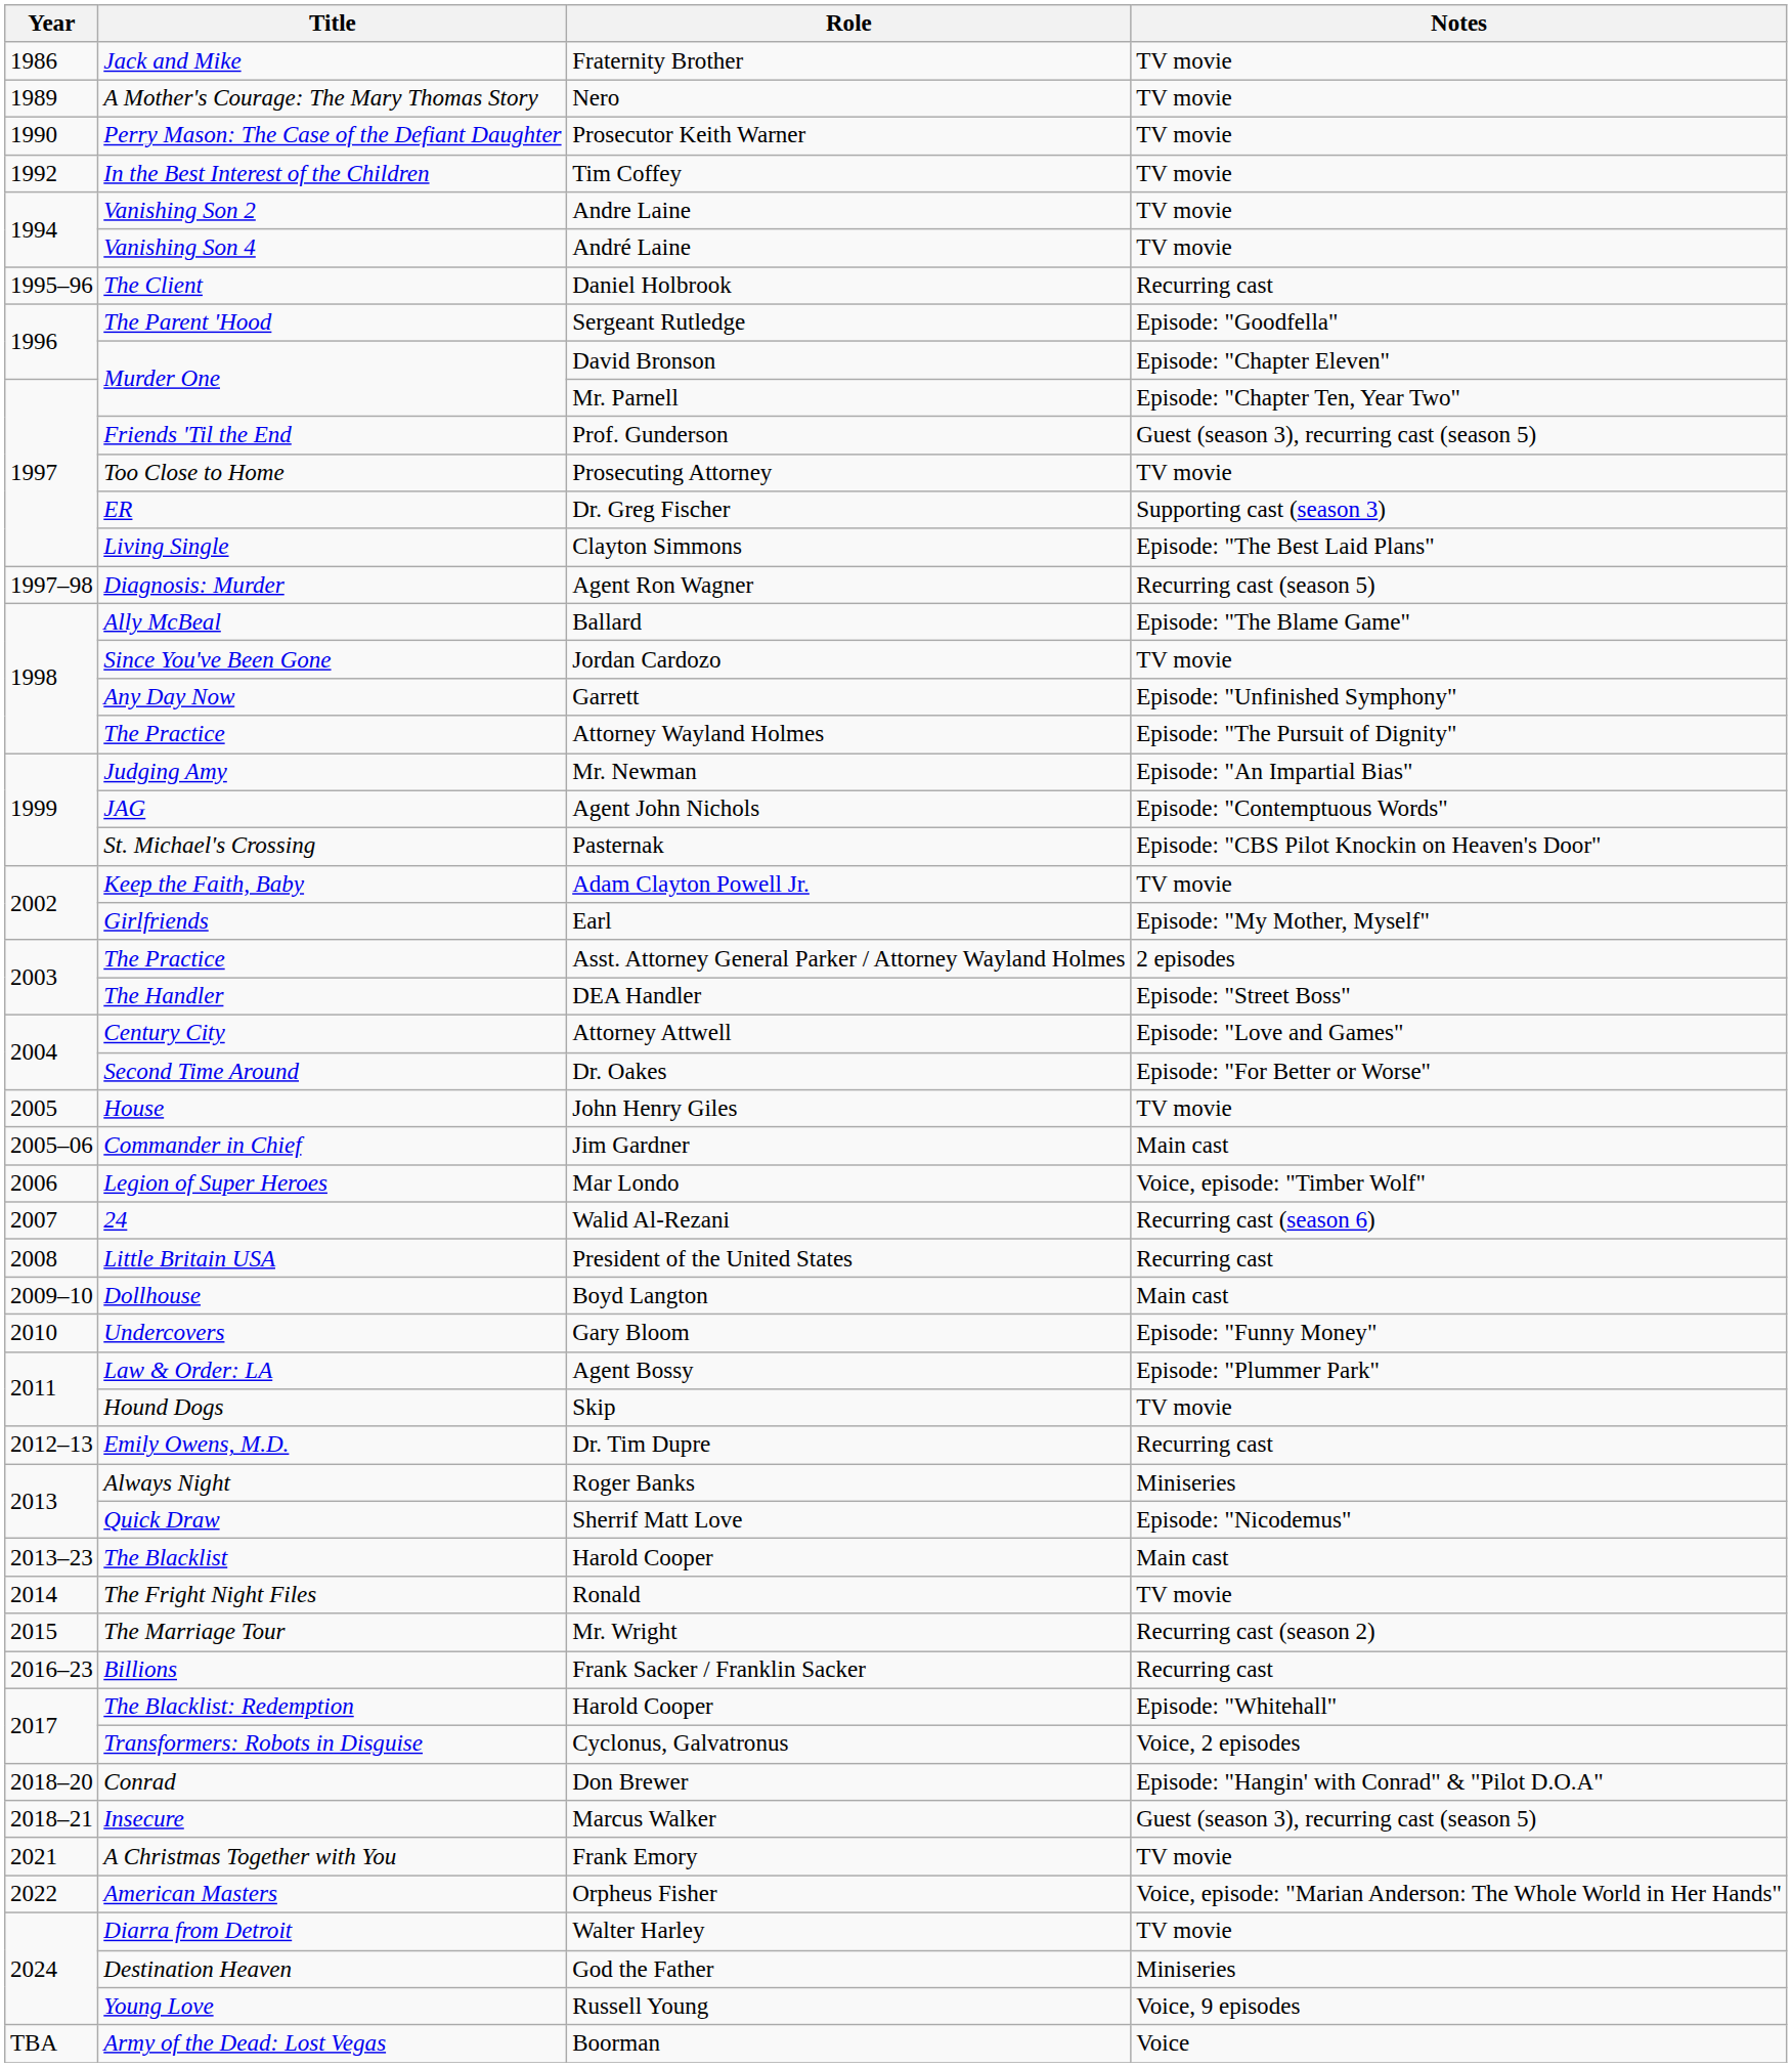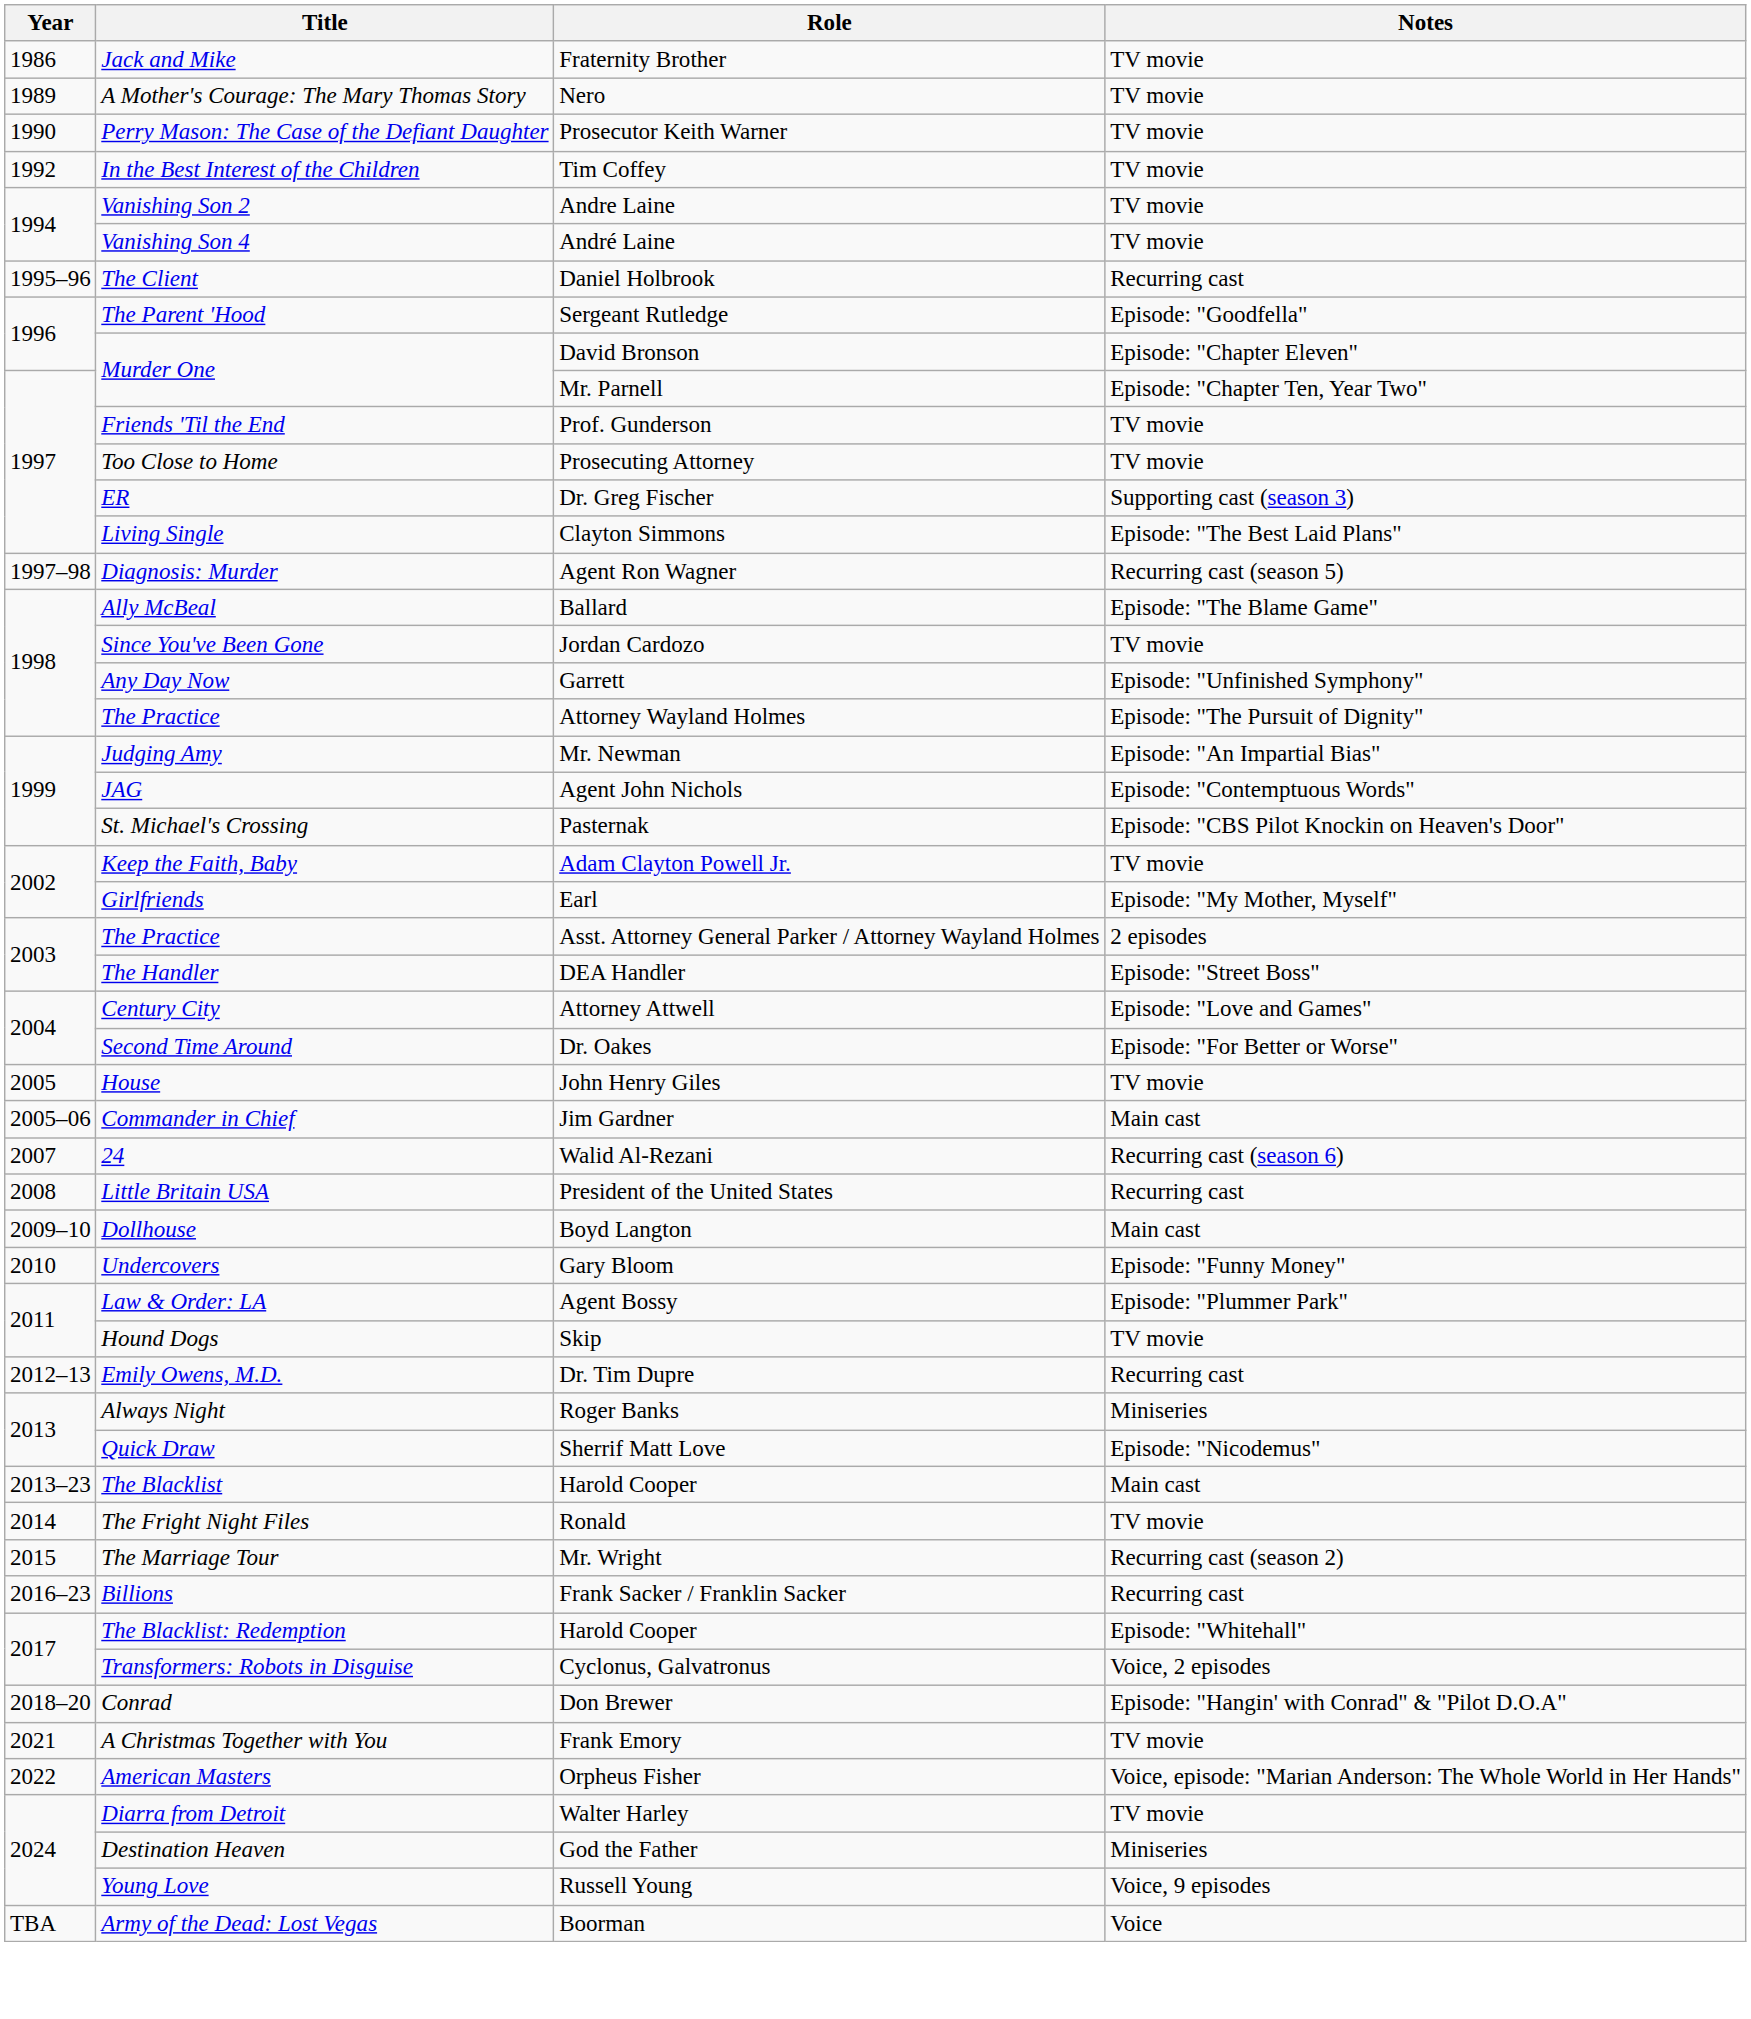Prof. Gunderson | Notes: Guest (season 3), recurring cast (season 5) -> TV movie
- row: 2006 | Legion of Super Heroes | Mar Londo | Voice, episode: "Timber Wolf"
- row: 2018–21 | Insecure | Marcus Walker | Guest (season 3), recurring cast (season 5)
